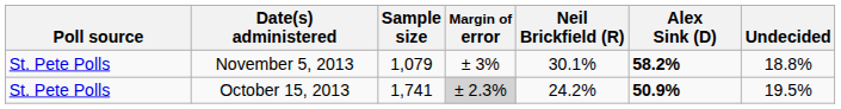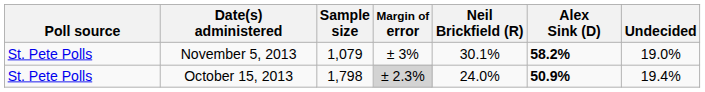November 5, 2013 | Undecided: 18.8% -> 19.0%
October 15, 2013 | Sample size: 1,741 -> 1,798
October 15, 2013 | Neil Brickfield (R): 24.2% -> 24.0%
October 15, 2013 | Undecided: 19.5% -> 19.4%
